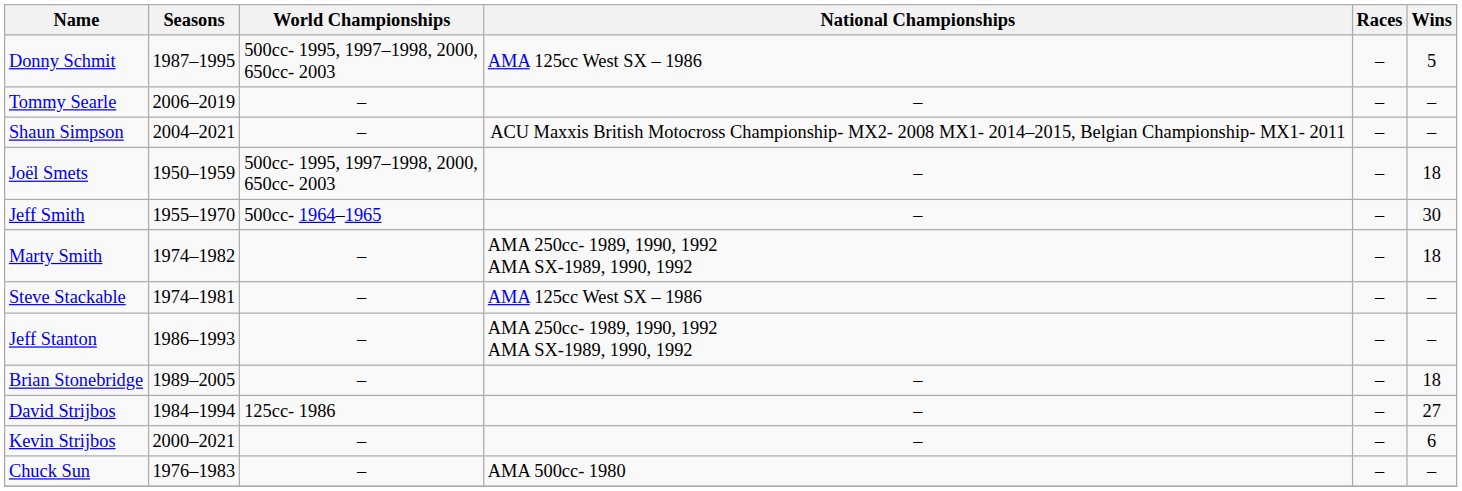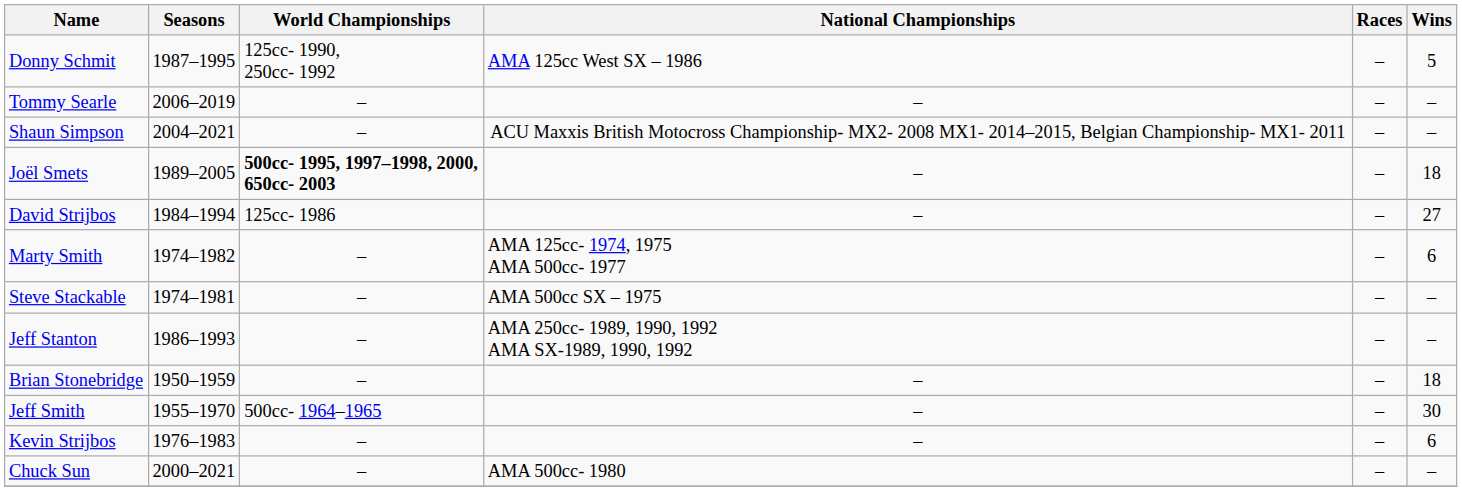Donny Schmit | World Championships: 500cc- 1995, 1997–1998, 2000, 650cc- 2003 -> 125cc- 1990, 250cc- 1992
Joël Smets | Seasons: 1950–1959 -> 1989–2005
Joël Smets | World Championships: normal -> bold
rows swapped: Jeff Smith <-> David Strijbos
Marty Smith | National Championships: AMA 250cc- 1989, 1990, 1992 AMA SX-1989, 1990, 1992 -> AMA 125cc- 1974, 1975 AMA 500cc- 1977
Marty Smith | Wins: 18 -> 6
Steve Stackable | National Championships: AMA 125cc West SX – 1986 -> AMA 500cc SX – 1975
Brian Stonebridge | Seasons: 1989–2005 -> 1950–1959
Kevin Strijbos | Seasons: 2000–2021 -> 1976–1983
Chuck Sun | Seasons: 1976–1983 -> 2000–2021
